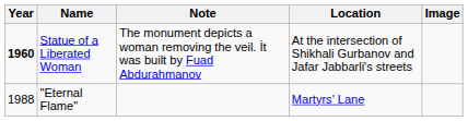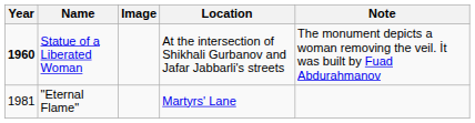columns swapped: Image <-> Note
"Eternal Flame" | Year: 1988 -> 1981
